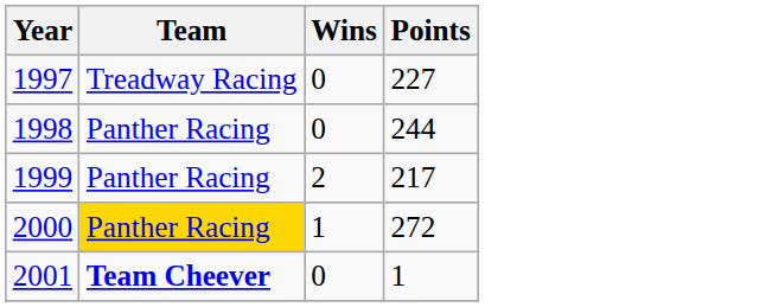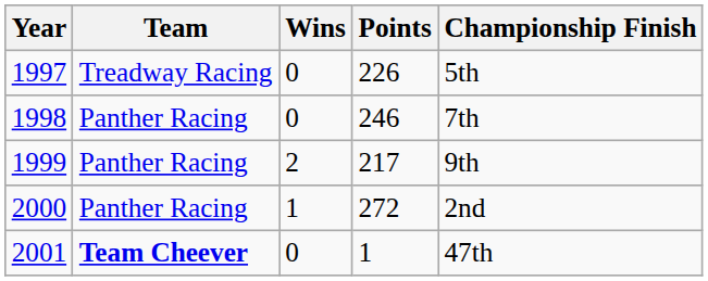+ column: Championship Finish | 5th | 7th | 9th | 2nd | 47th
1997 | Points: 227 -> 226
1998 | Points: 244 -> 246
2000 | Team: gold background -> no background
